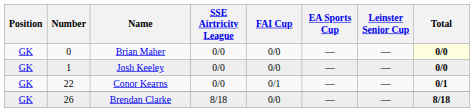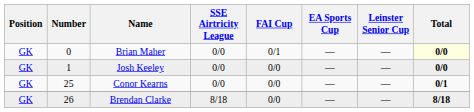Brian Maher | FAI Cup: 0/0 -> 0/1
Conor Kearns | Number: 22 -> 25
Conor Kearns | FAI Cup: 0/1 -> 0/0
